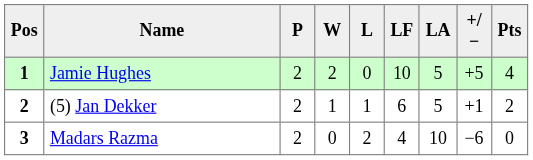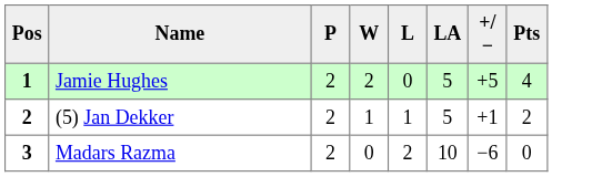- column: LF | 10 | 6 | 4
